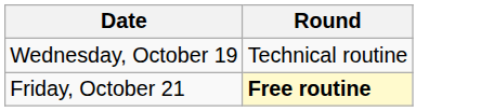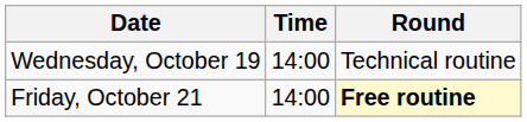+ column: Time | 14:00 | 14:00
